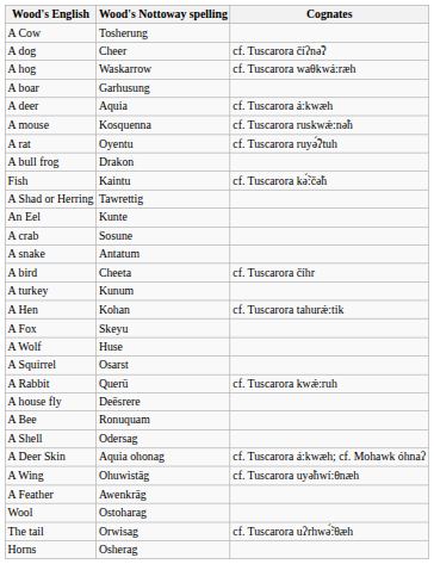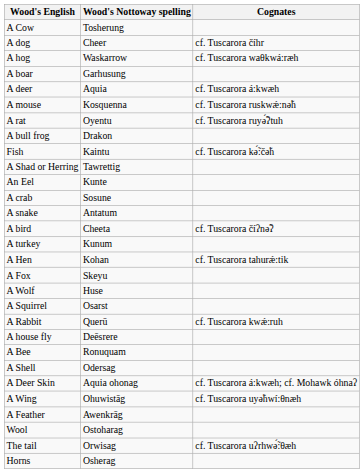A dog | Cognates: cf. Tuscarora číʔnə̃ʔ -> cf. Tuscarora číhr
A bird | Cognates: cf. Tuscarora číhr -> cf. Tuscarora číʔnə̃ʔ
